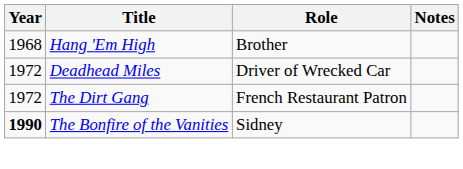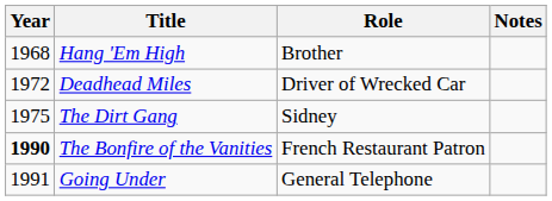The Dirt Gang | Year: 1972 -> 1975
The Dirt Gang | Role: French Restaurant Patron -> Sidney
The Bonfire of the Vanities | Role: Sidney -> French Restaurant Patron
+ row: 1991 | Going Under | General Telephone
